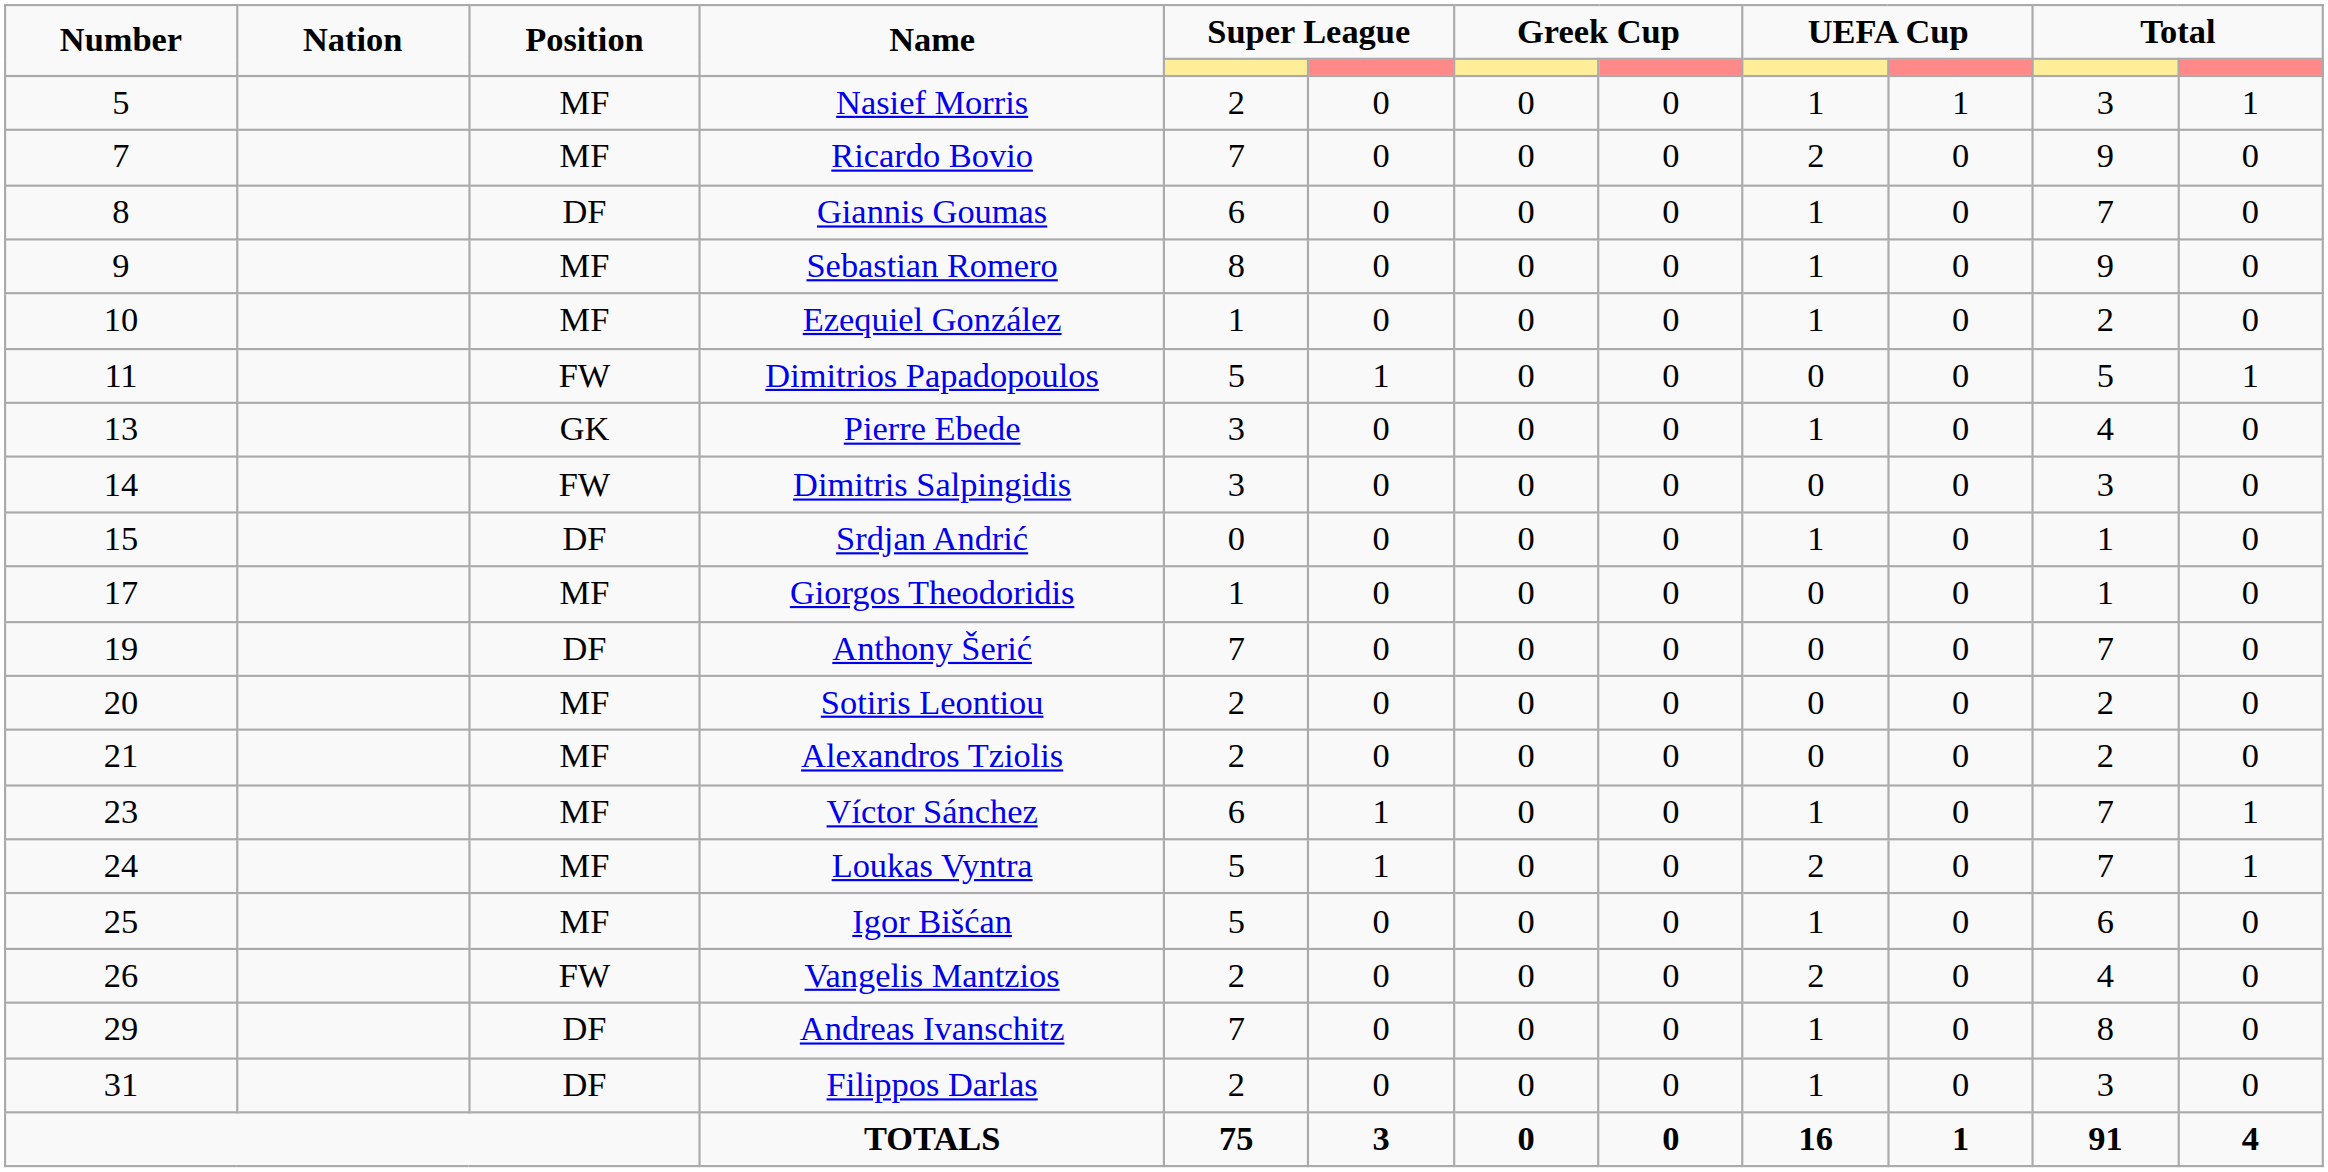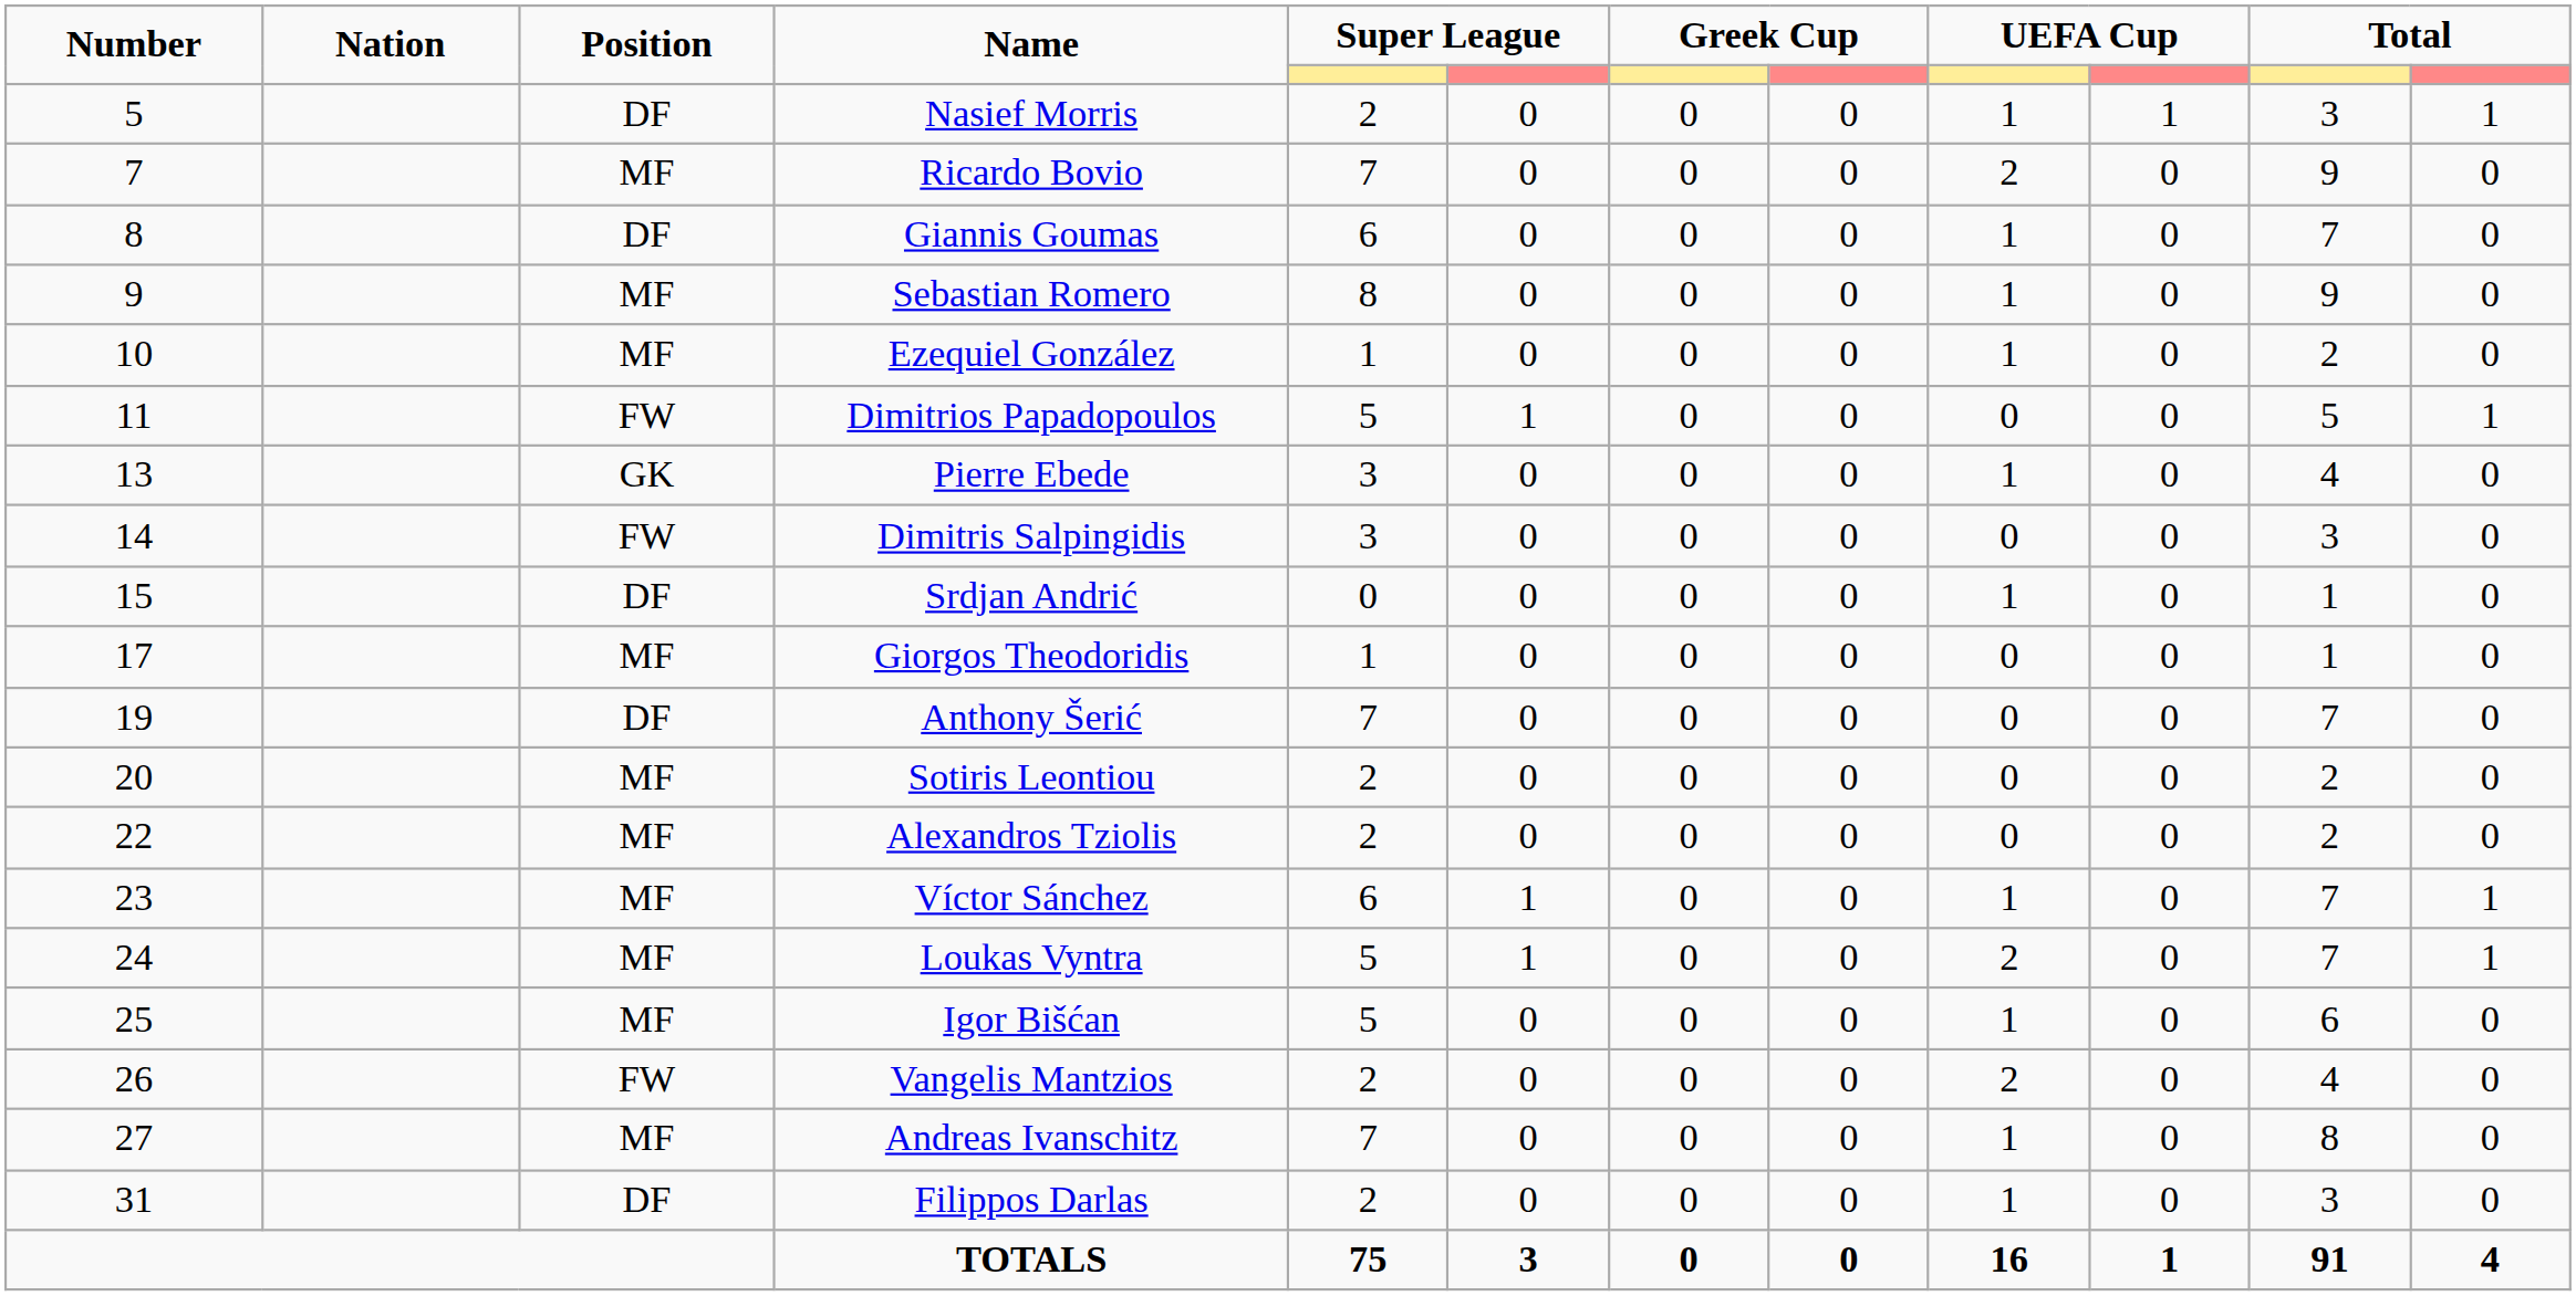Nasief Morris | Position: MF -> DF
Alexandros Tziolis | Number: 21 -> 22
Andreas Ivanschitz | Number: 29 -> 27
Andreas Ivanschitz | Position: DF -> MF
